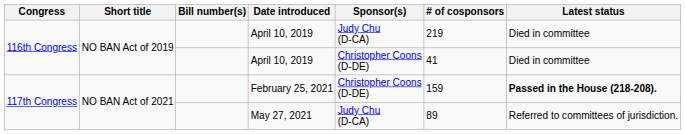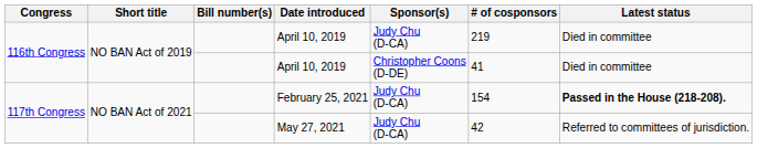February 25, 2021 | Sponsor(s): Christopher Coons (D-DE) -> Judy Chu (D-CA)
February 25, 2021 | # of cosponsors: 159 -> 154
May 27, 2021 | # of cosponsors: 89 -> 42
